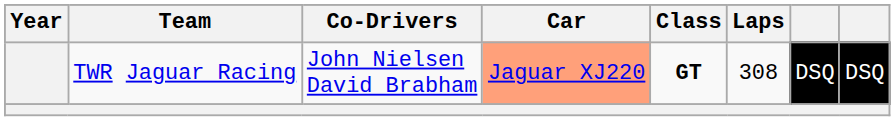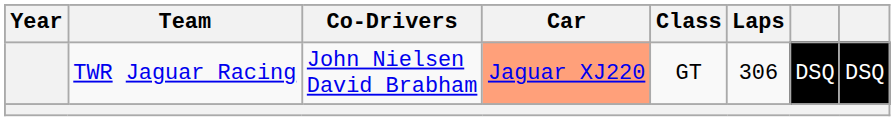TWR Jaguar Racing | Class: bold -> normal
TWR Jaguar Racing | Laps: 308 -> 306
